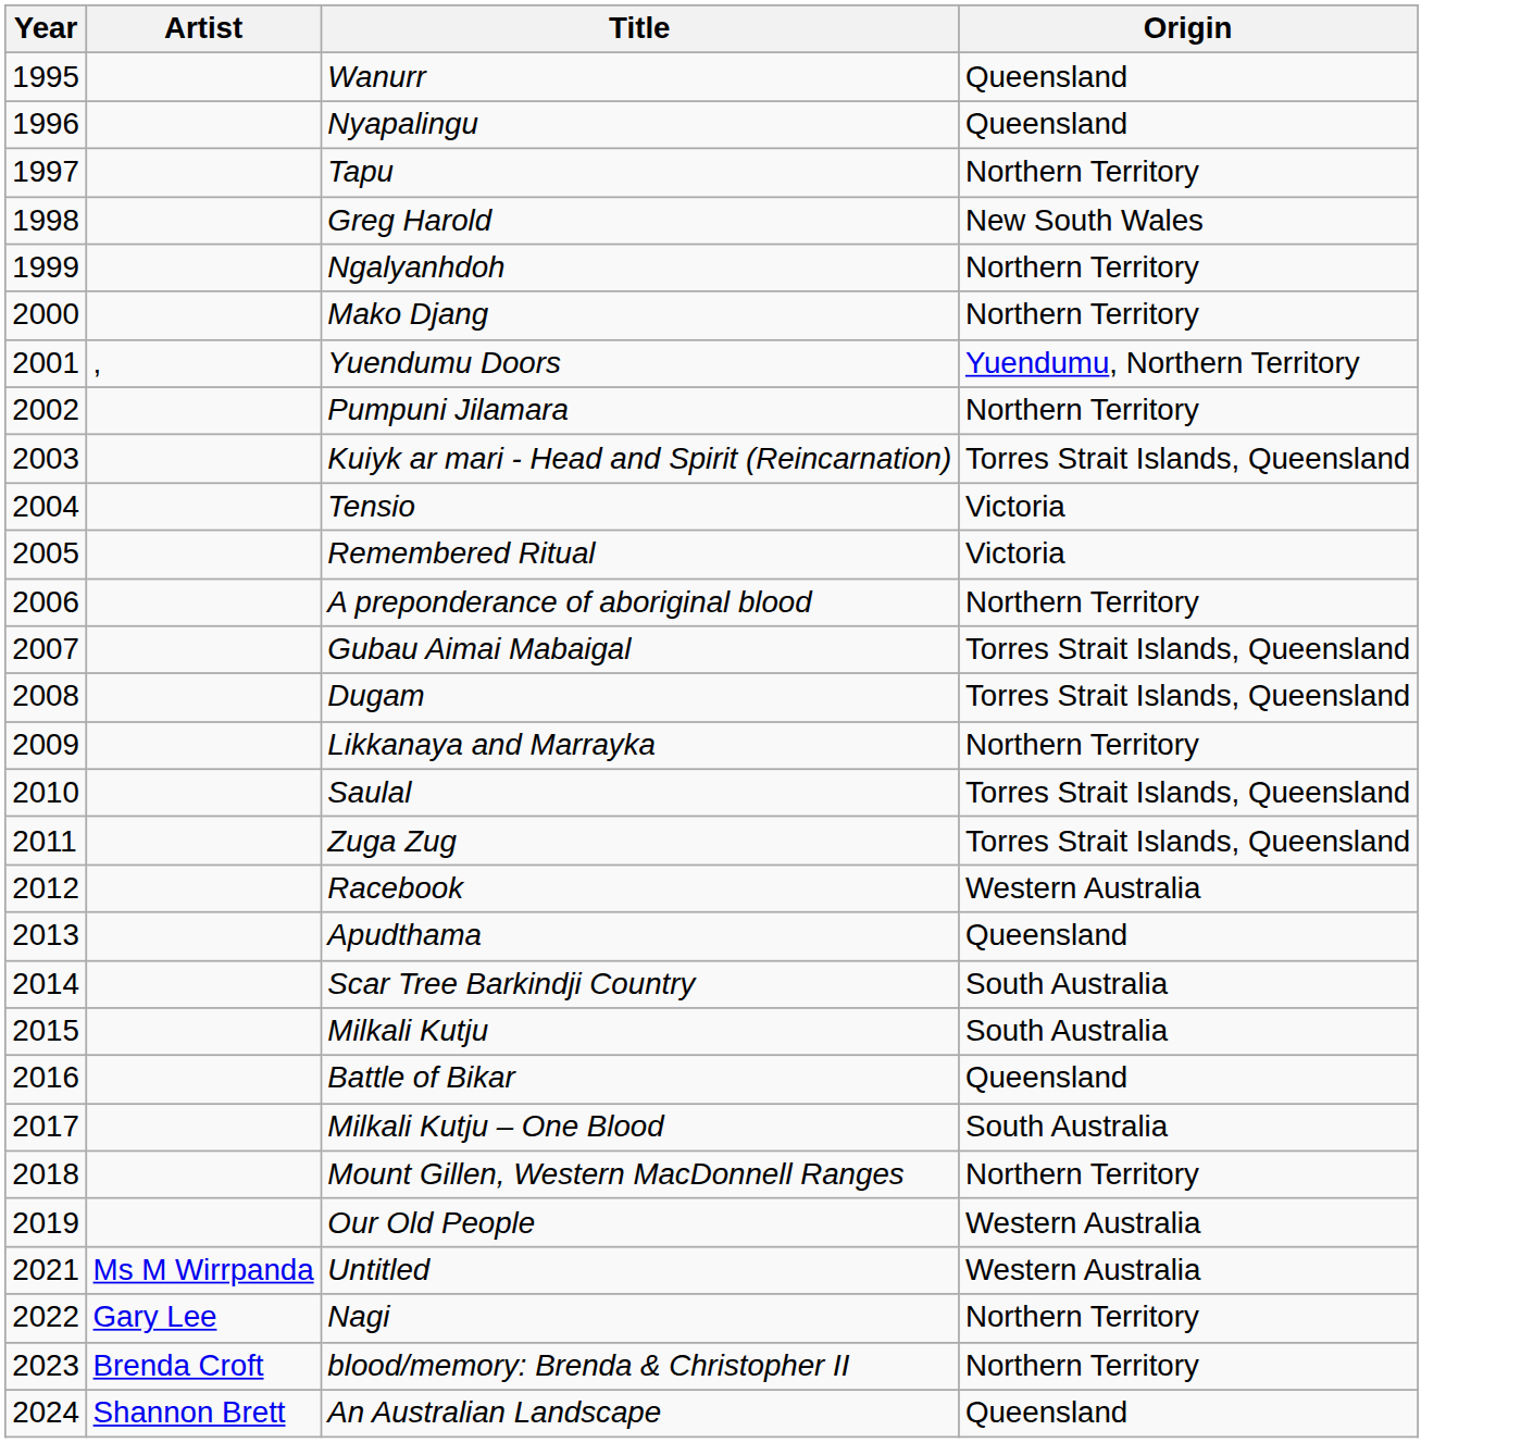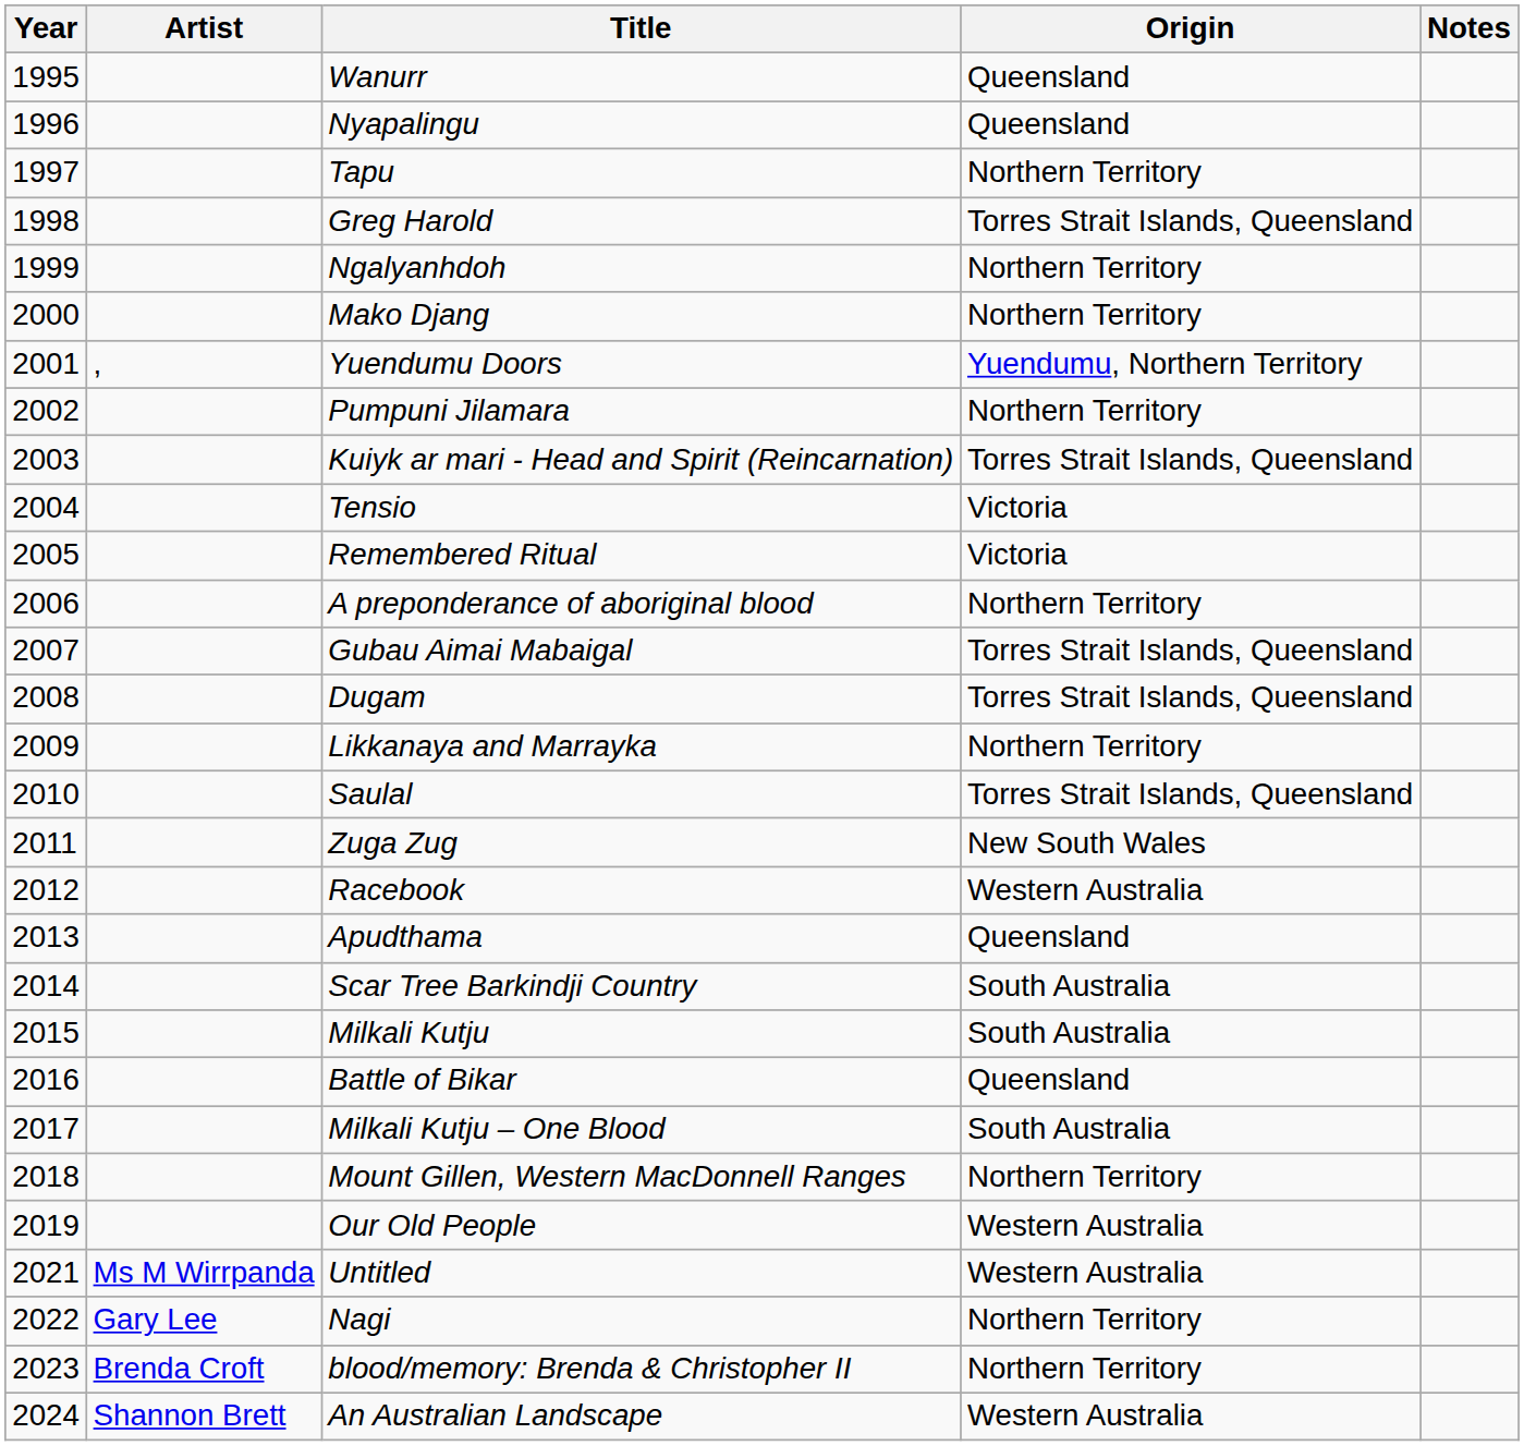+ column: Notes
Greg Harold | Origin: New South Wales -> Torres Strait Islands, Queensland
Zuga Zug | Origin: Torres Strait Islands, Queensland -> New South Wales
An Australian Landscape | Origin: Queensland -> Western Australia
